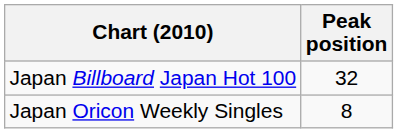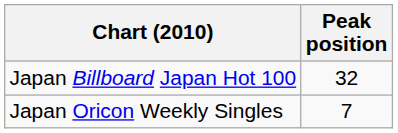Japan Oricon Weekly Singles | Peak position: 8 -> 7
